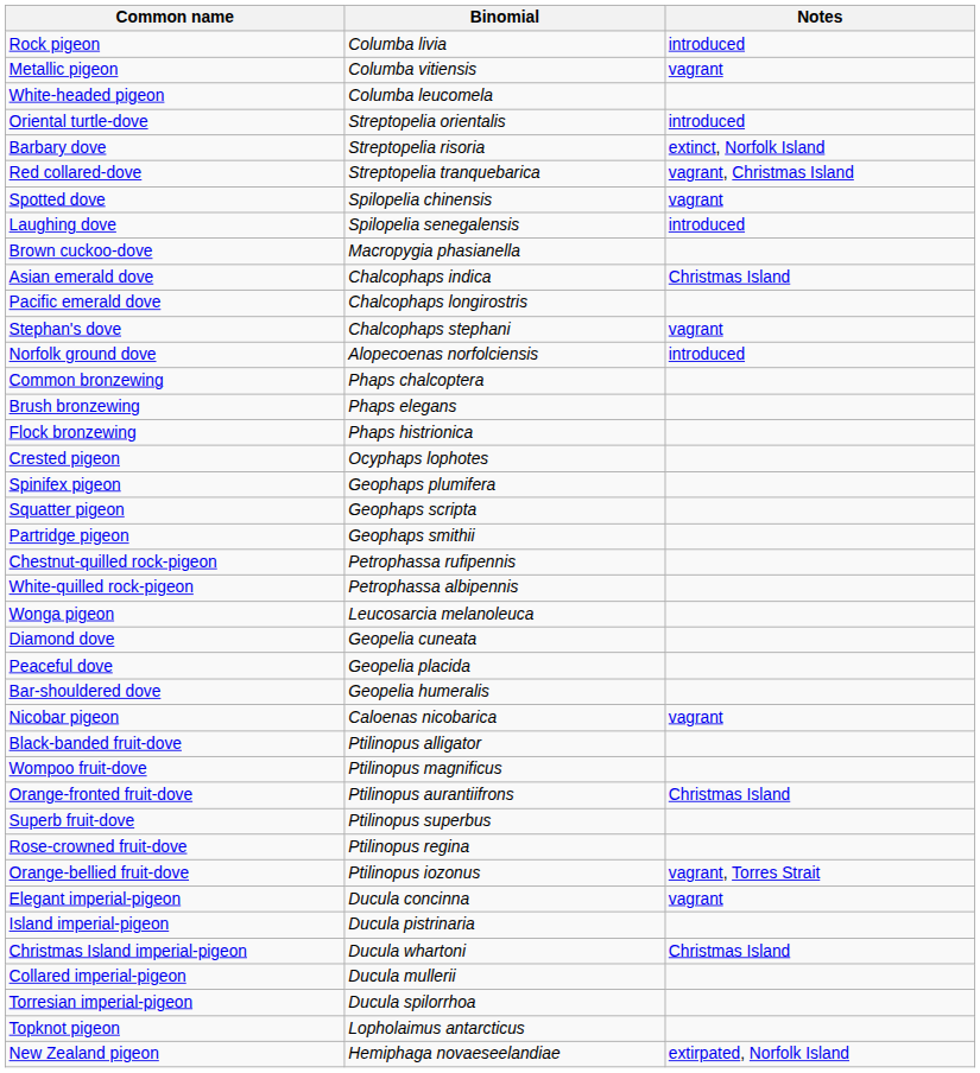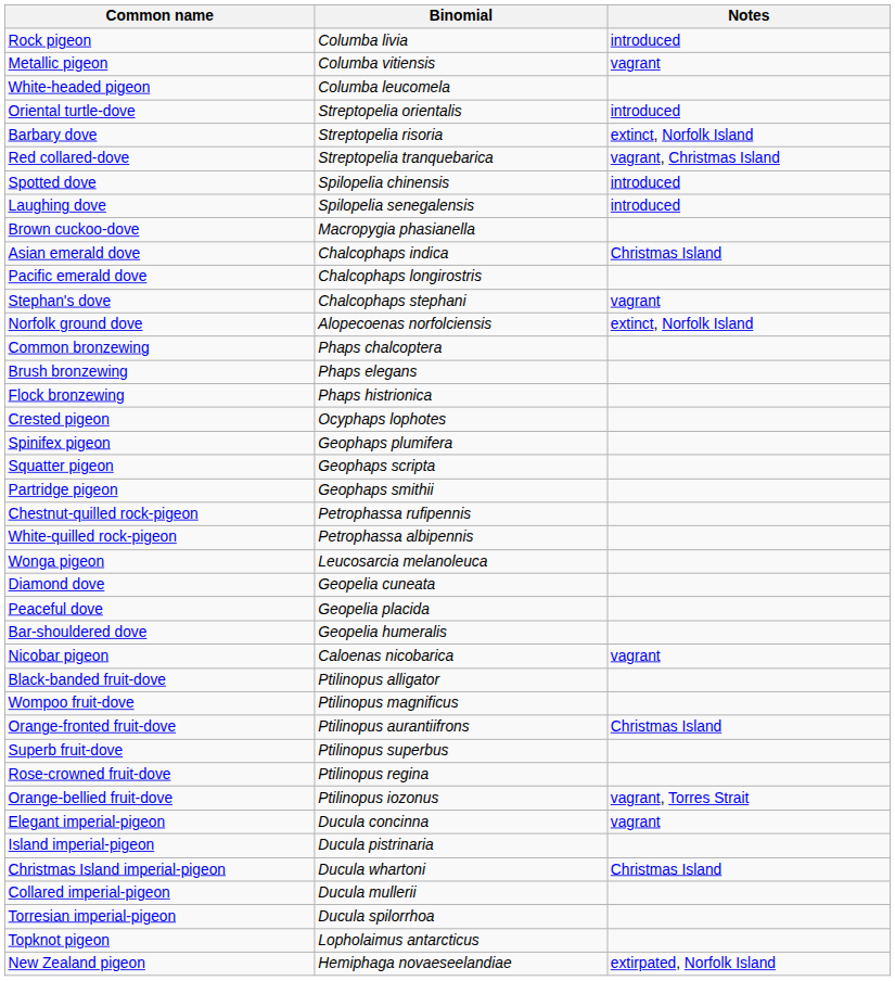Spotted dove | Notes: vagrant -> introduced
Norfolk ground dove | Notes: introduced -> extinct, Norfolk Island
